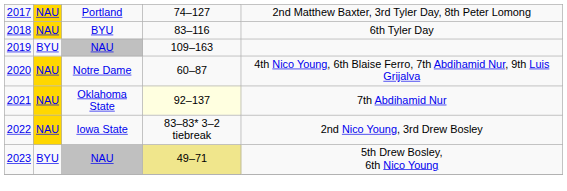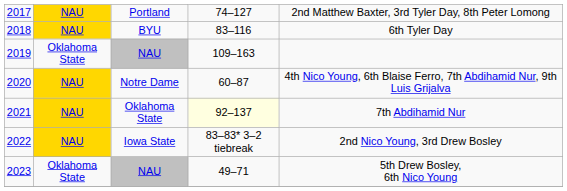2019 | column 2: BYU -> Oklahoma State
2023 | column 2: BYU -> Oklahoma State
2023 | column 4: khaki background -> no background
